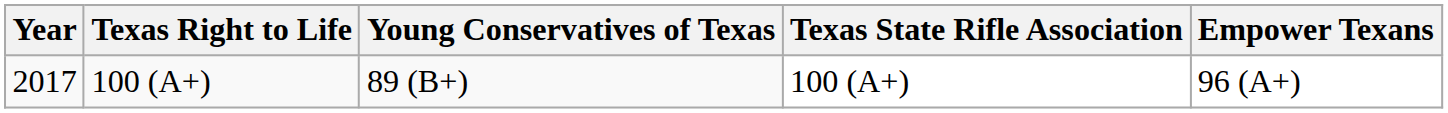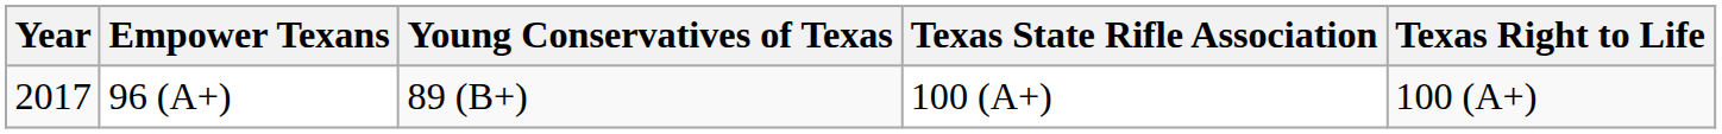columns swapped: Empower Texans <-> Texas Right to Life
